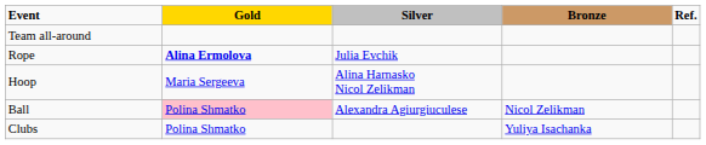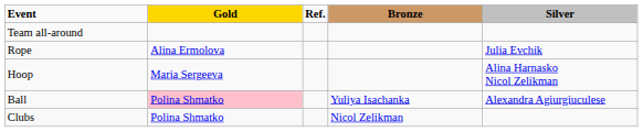columns swapped: Silver <-> Ref.
Rope | Gold: bold -> normal
Ball | Bronze: Nicol Zelikman -> Yuliya Isachanka
Clubs | Bronze: Yuliya Isachanka -> Nicol Zelikman
